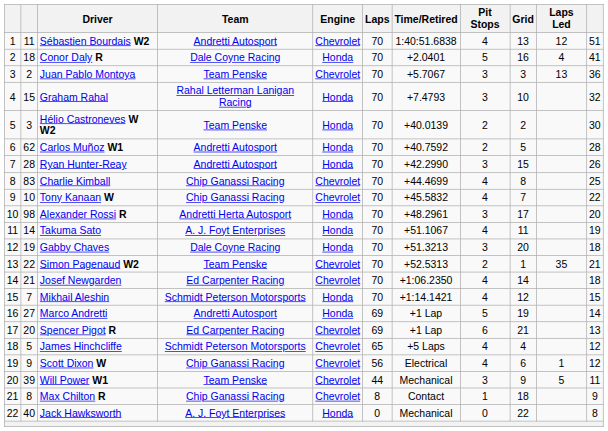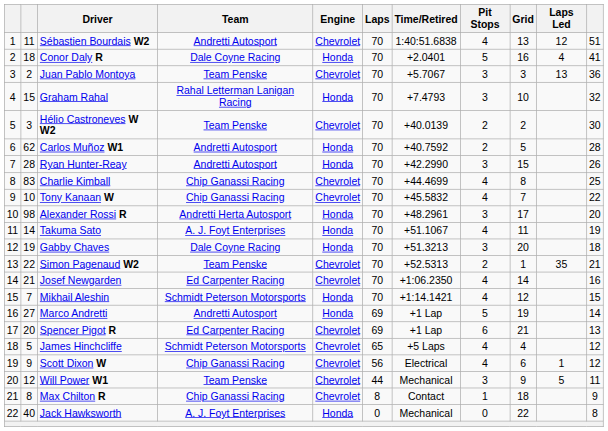Hélio Castroneves W W2 | Engine: Honda -> Chevrolet
Josef Newgarden | column 11: 18 -> 16
Will Power W1 | column 2: 39 -> 12
